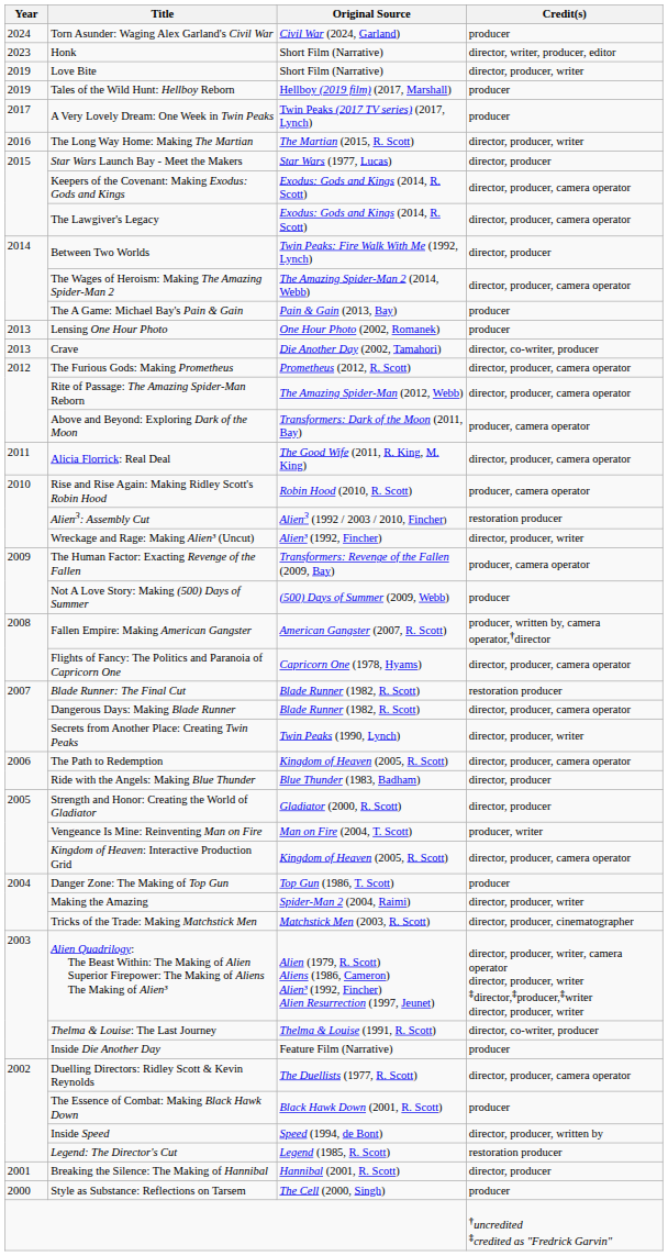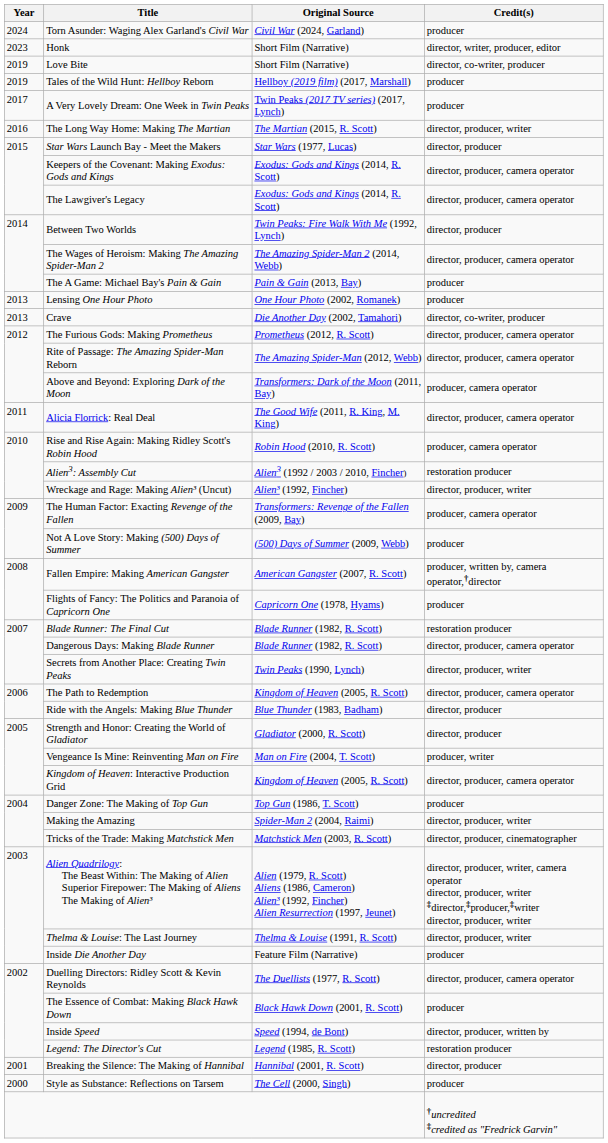Love Bite | Credit(s): director, producer, writer -> director, co-writer, producer
Flights of Fancy: The Politics and Paranoia of Capricorn One | Credit(s): director, producer, camera operator -> producer
Thelma & Louise: The Last Journey | Credit(s): director, co-writer, producer -> director, producer, writer
